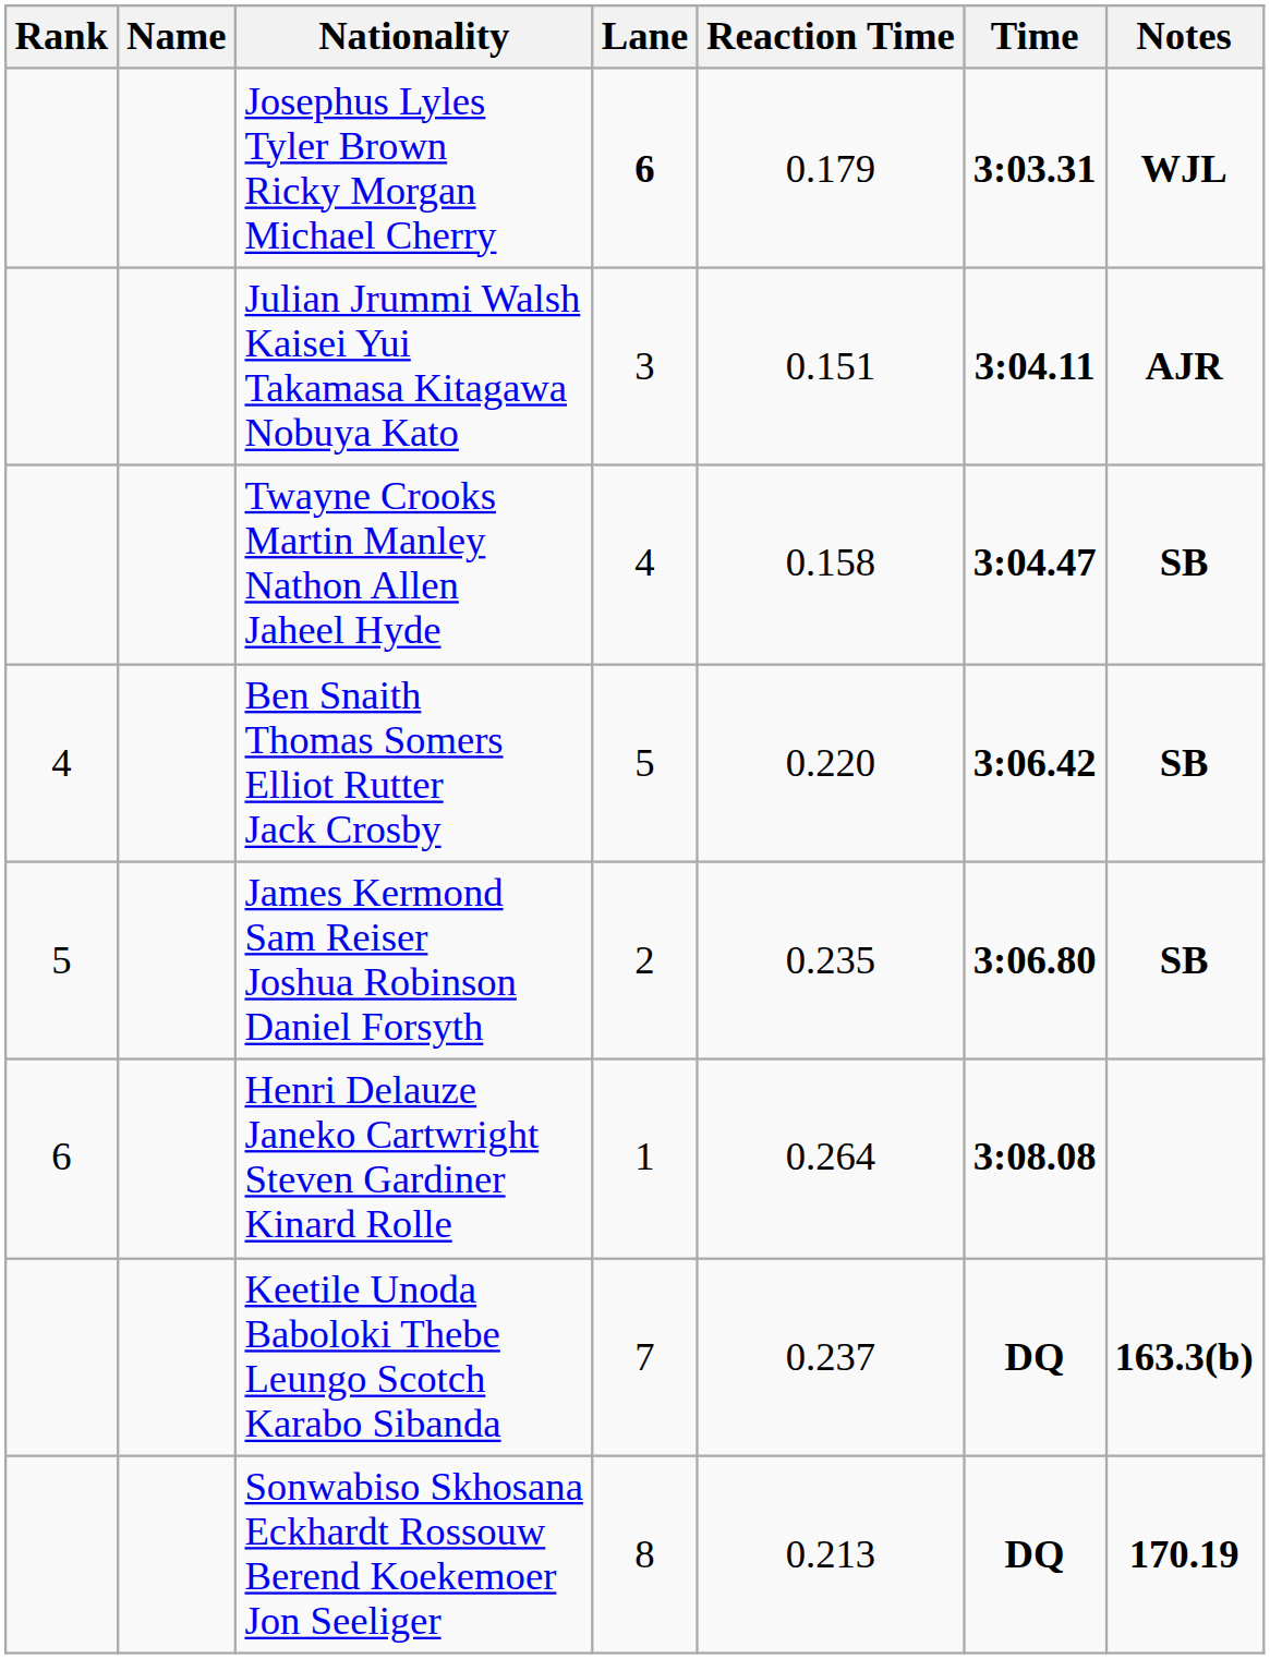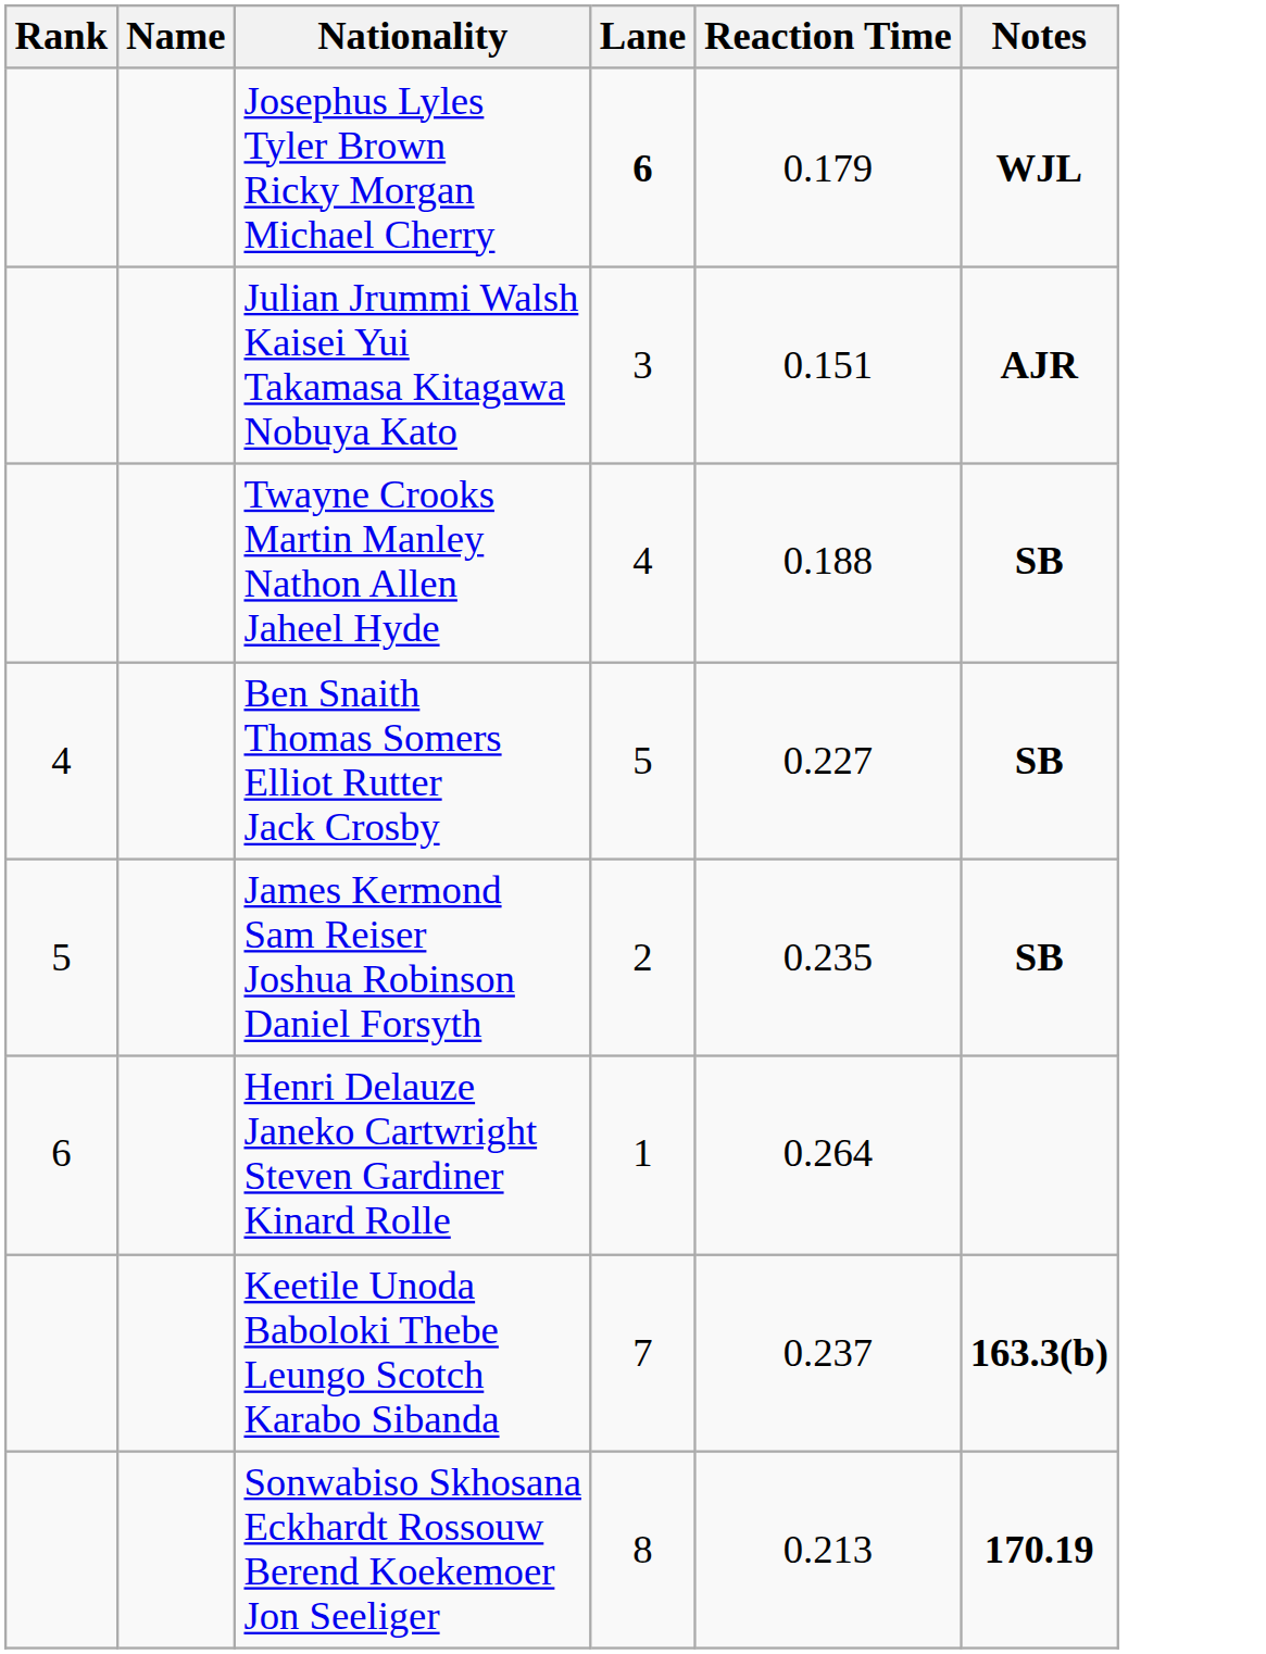- column: Time | 3:03.31 | 3:04.11 | 3:04.47 | 3:06.42 | 3:06.80 | 3:08.08 | DQ | DQ
Twayne Crooks Martin Manley Nathon Allen Jaheel Hyde | Reaction Time: 0.158 -> 0.188
Ben Snaith Thomas Somers Elliot Rutter Jack Crosby | Reaction Time: 0.220 -> 0.227
